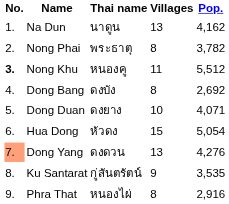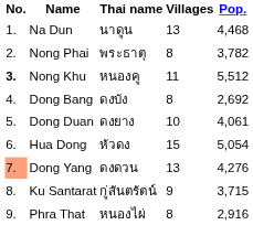Na Dun | Pop.: 4,162 -> 4,468
Dong Duan | Pop.: 4,071 -> 4,061
Ku Santarat | Pop.: 3,535 -> 3,715
